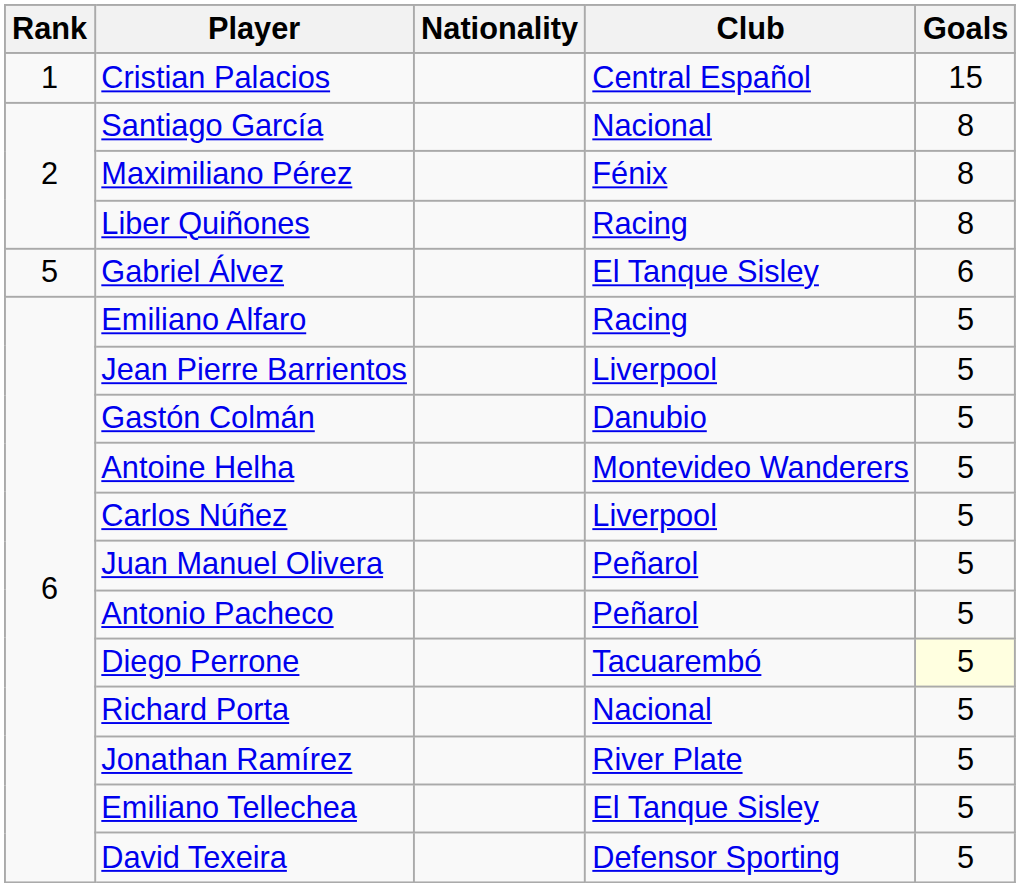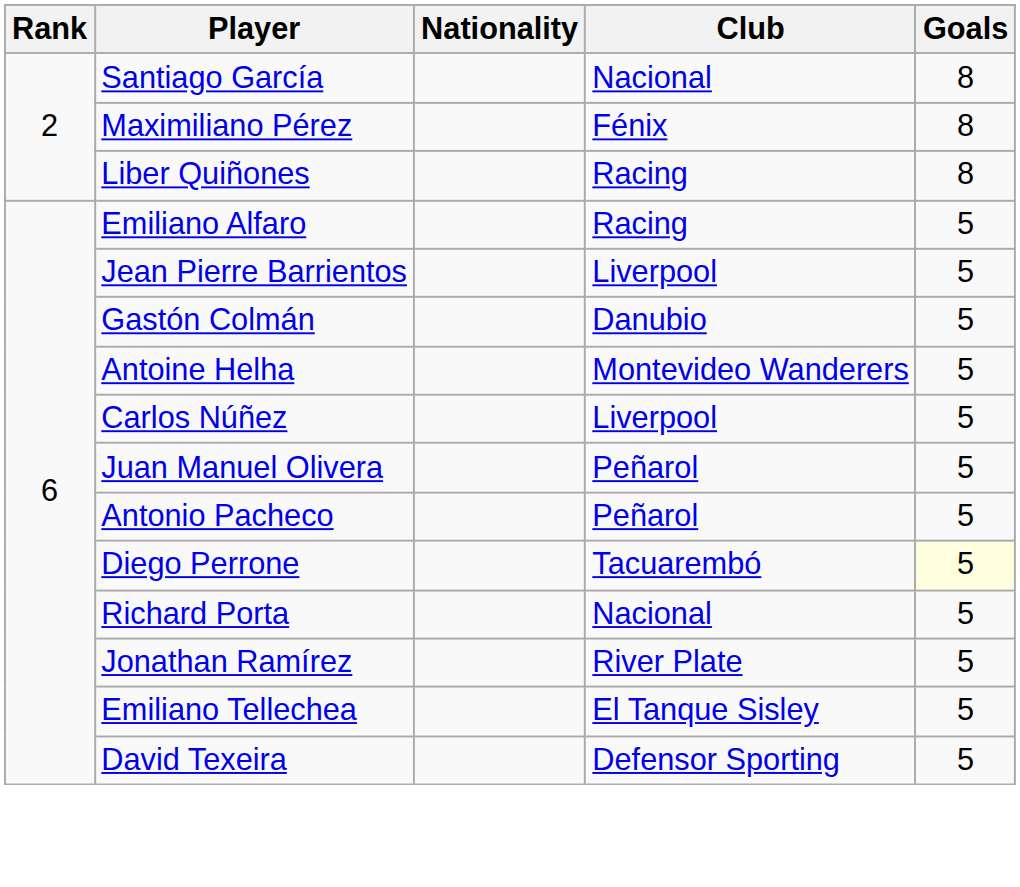- row: 1 | Cristian Palacios | Central Español | 15
- row: 5 | Gabriel Álvez | El Tanque Sisley | 6
